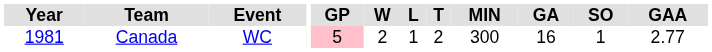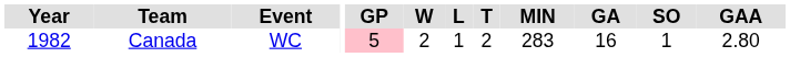Canada | Year: 1981 -> 1982
Canada | MIN: 300 -> 283
Canada | GAA: 2.77 -> 2.80
